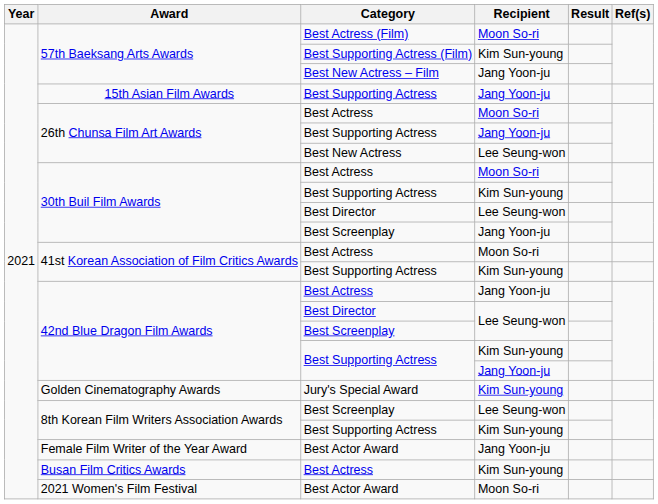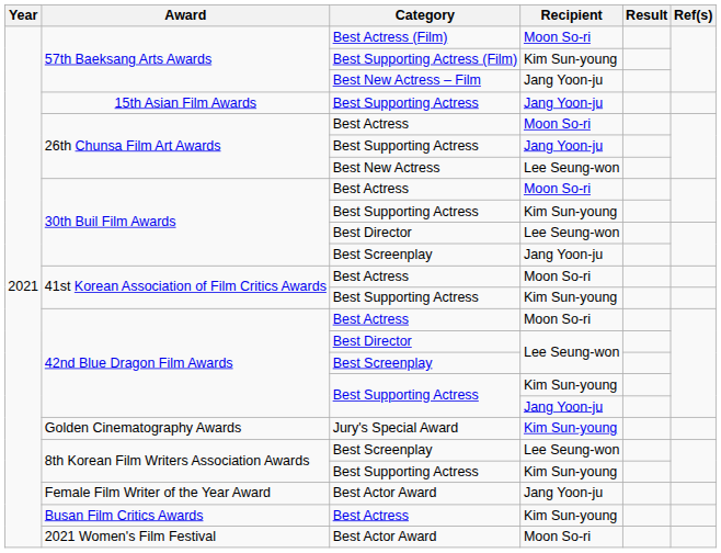42nd Blue Dragon Film Awards / Best Actress | Recipient: Jang Yoon-ju -> Moon So-ri
